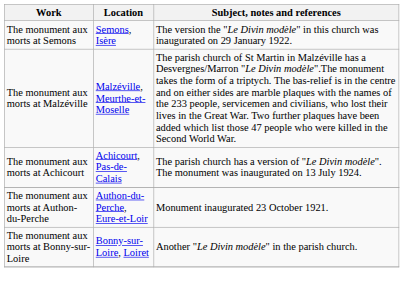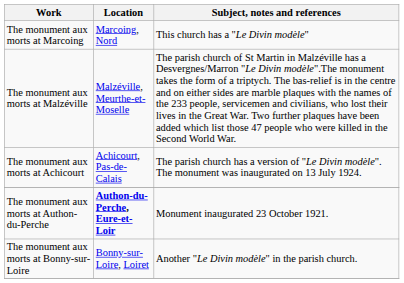+ row: The monument aux morts at Marcoing | Marcoing, Nord | This church has a "Le Divin modèle"
- row: The monument aux morts at Semons | Semons, Isère | The version the "Le Divin modèle" in this church was inaugurated on 29 January 1922.
The monument aux morts at Authon-du-Perche | Location: normal -> bold
